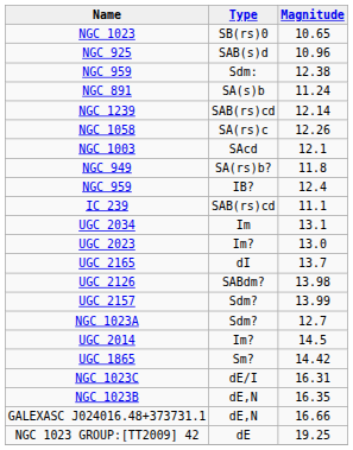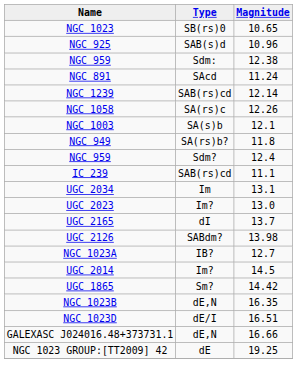NGC 891 | Type: SA(s)b -> SAcd
NGC 1003 | Type: SAcd -> SA(s)b
NGC 959 / 12.4 | Type: IB? -> Sdm?
- row: UGC 2157 | Sdm? | 13.99
NGC 1023A | Type: Sdm? -> IB?
- row: NGC 1023C | dE/I | 16.31
+ row: NGC 1023D | dE/I | 16.51
